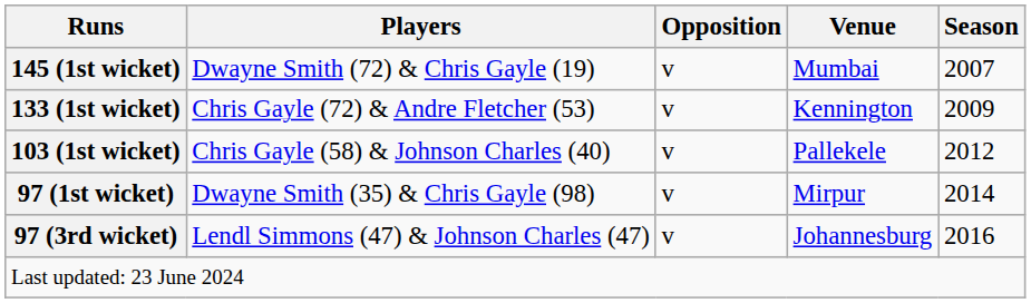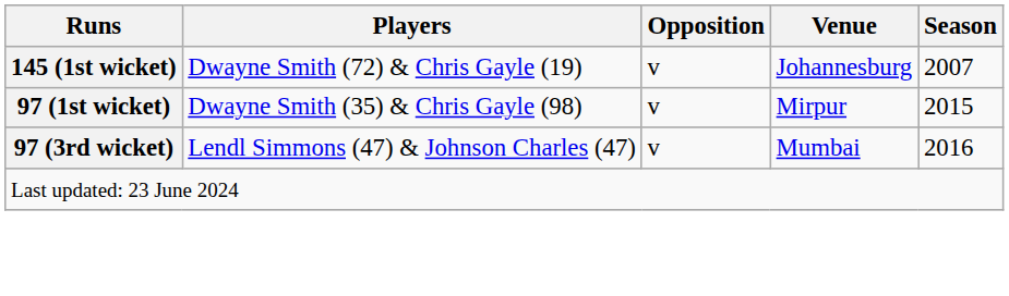145 (1st wicket) | Venue: Mumbai -> Johannesburg
- row: 133 (1st wicket) | Chris Gayle (72) & Andre Fletcher (53) | v | Kennington | 2009
- row: 103 (1st wicket) | Chris Gayle (58) & Johnson Charles (40) | v | Pallekele | 2012
97 (1st wicket) | Season: 2014 -> 2015
97 (3rd wicket) | Venue: Johannesburg -> Mumbai
